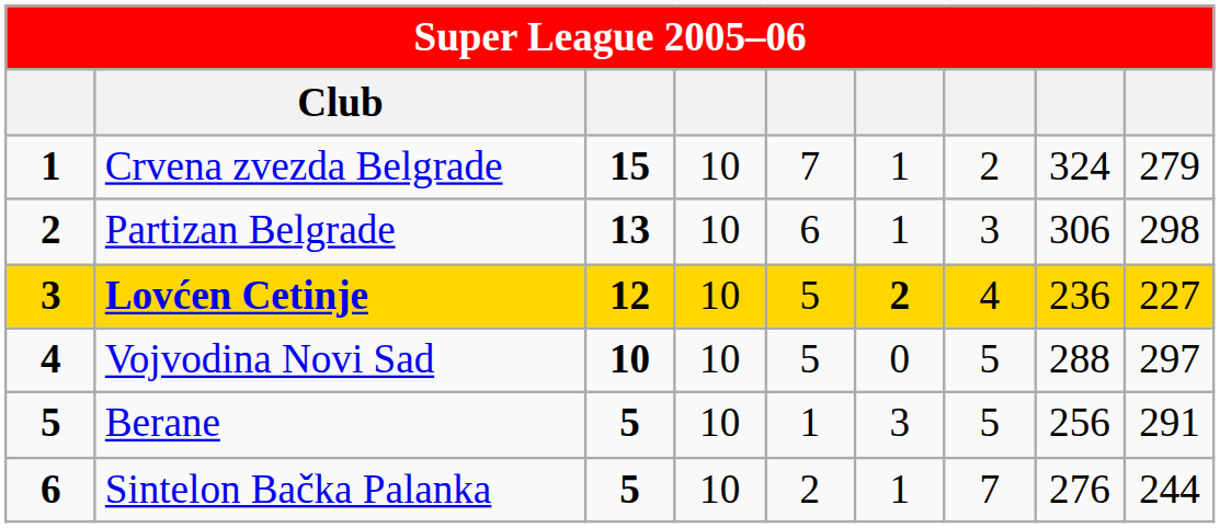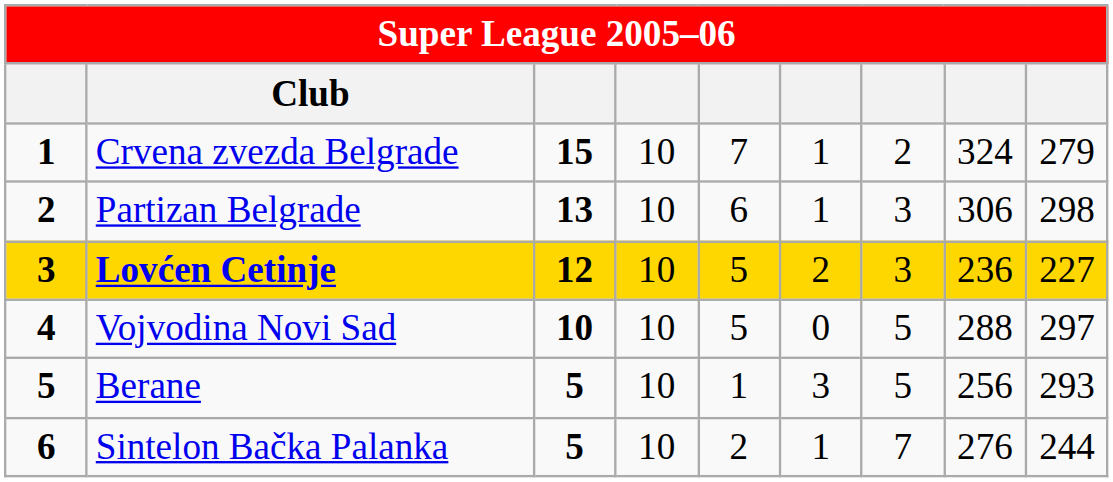Lovćen Cetinje | column 6: bold -> normal
Lovćen Cetinje | column 7: 4 -> 3
Berane | column 9: 291 -> 293
